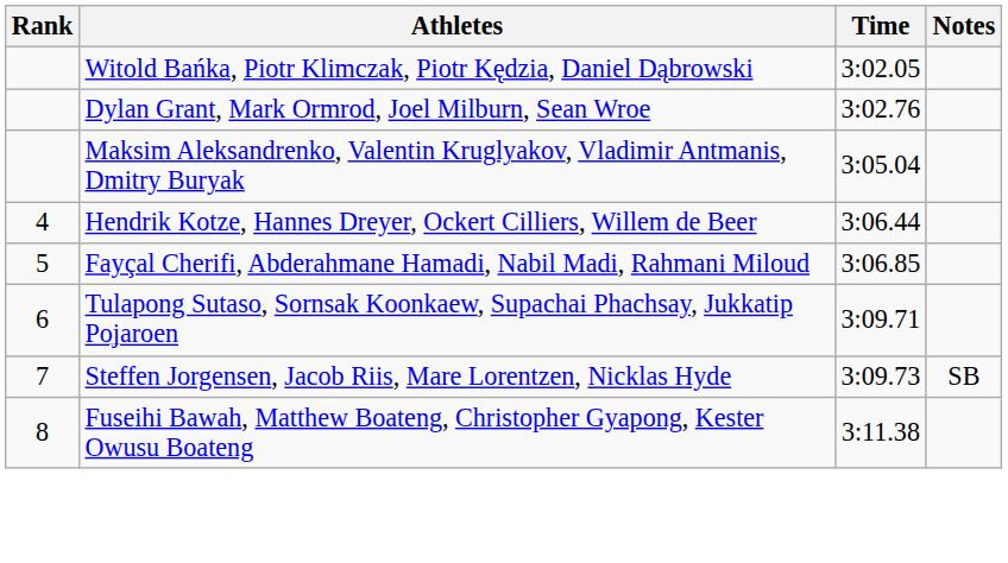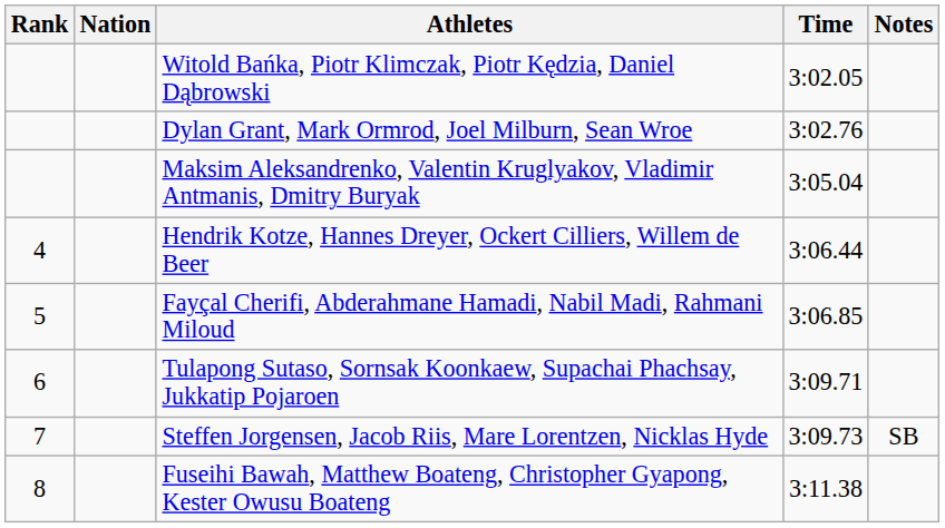+ column: Nation
